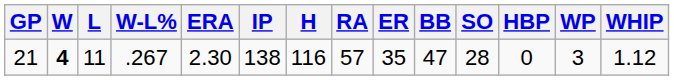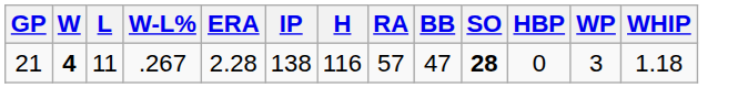- column: ER | 35
21 | ERA: 2.30 -> 2.28
21 | SO: normal -> bold
21 | WHIP: 1.12 -> 1.18
